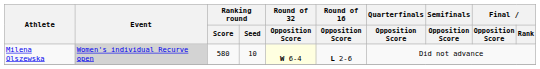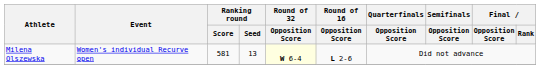Milena Olszewska | Event: lightgrey background -> no background
Milena Olszewska | Ranking round / Score: 580 -> 581
Milena Olszewska | Ranking round / Seed: 10 -> 13
